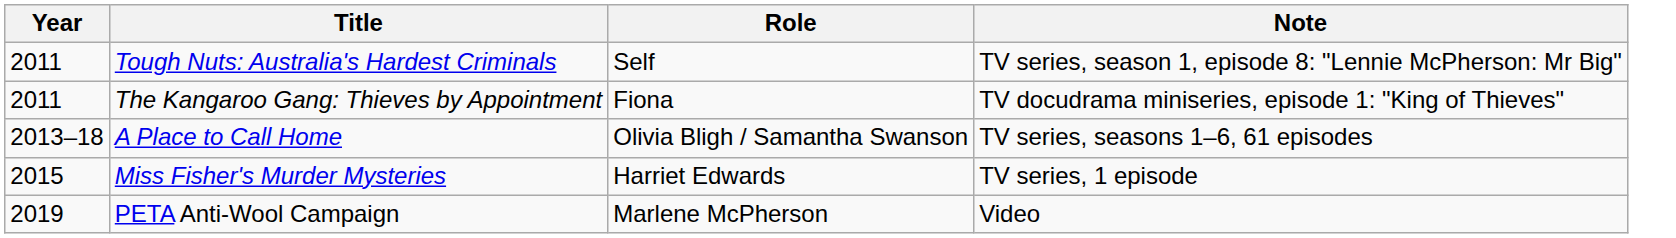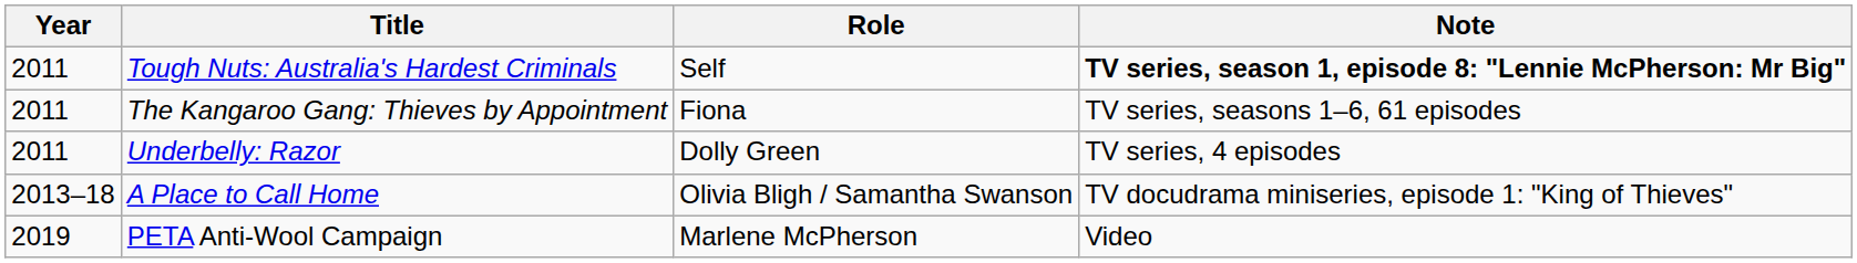Tough Nuts: Australia's Hardest Criminals | Note: normal -> bold
The Kangaroo Gang: Thieves by Appointment | Note: TV docudrama miniseries, episode 1: "King of Thieves" -> TV series, seasons 1–6, 61 episodes
+ row: 2011 | Underbelly: Razor | Dolly Green | TV series, 4 episodes
A Place to Call Home | Note: TV series, seasons 1–6, 61 episodes -> TV docudrama miniseries, episode 1: "King of Thieves"
- row: 2015 | Miss Fisher's Murder Mysteries | Harriet Edwards | TV series, 1 episode
